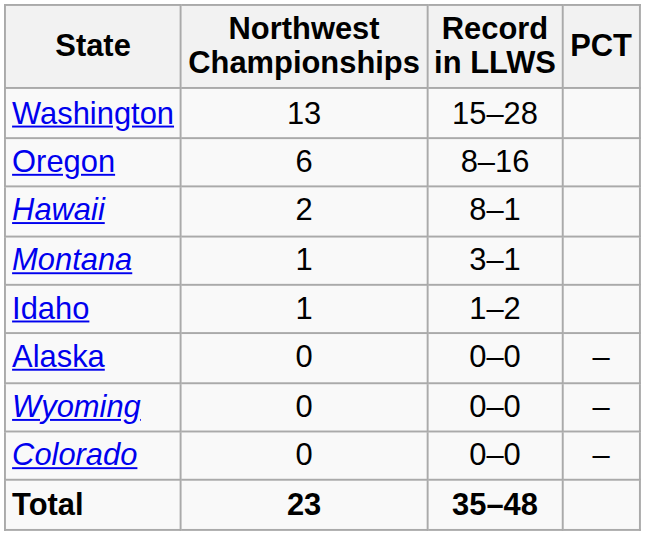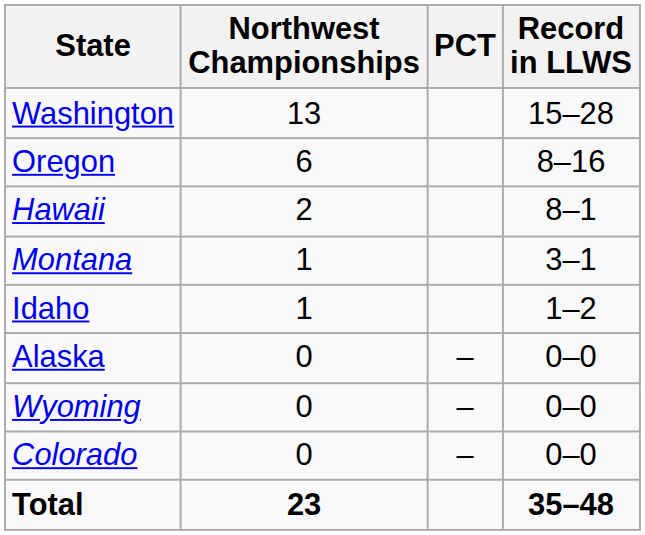columns swapped: Record in LLWS <-> PCT
